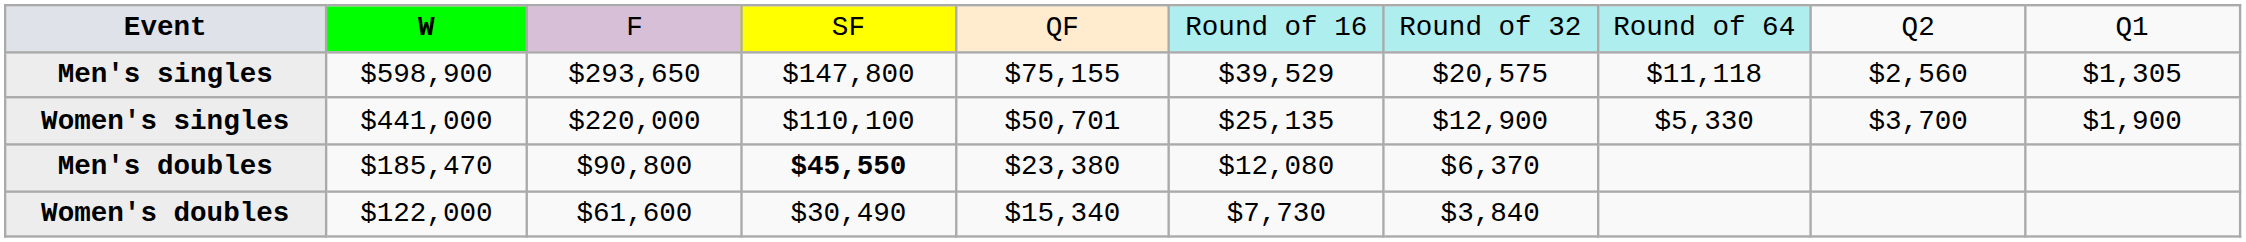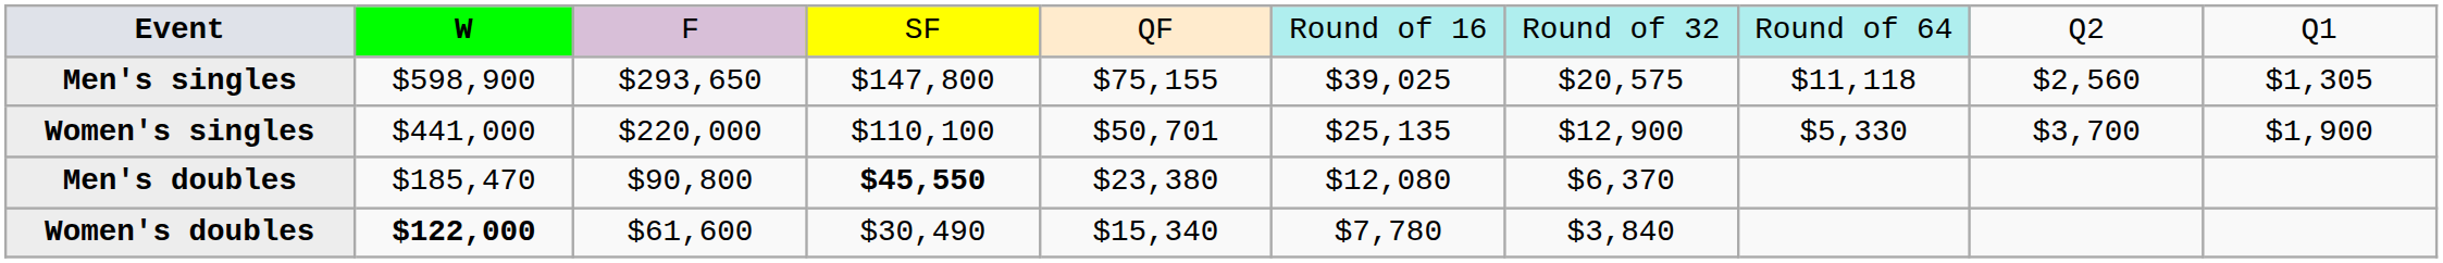Men's singles | column 6: $39,529 -> $39,025
Women's doubles | column 2: normal -> bold
Women's doubles | column 6: $7,730 -> $7,780
